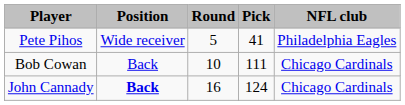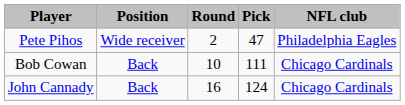Pete Pihos | Round: 5 -> 2
Pete Pihos | Pick: 41 -> 47
John Cannady | Position: bold -> normal
